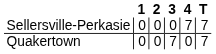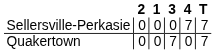columns swapped: 1 <-> 2
